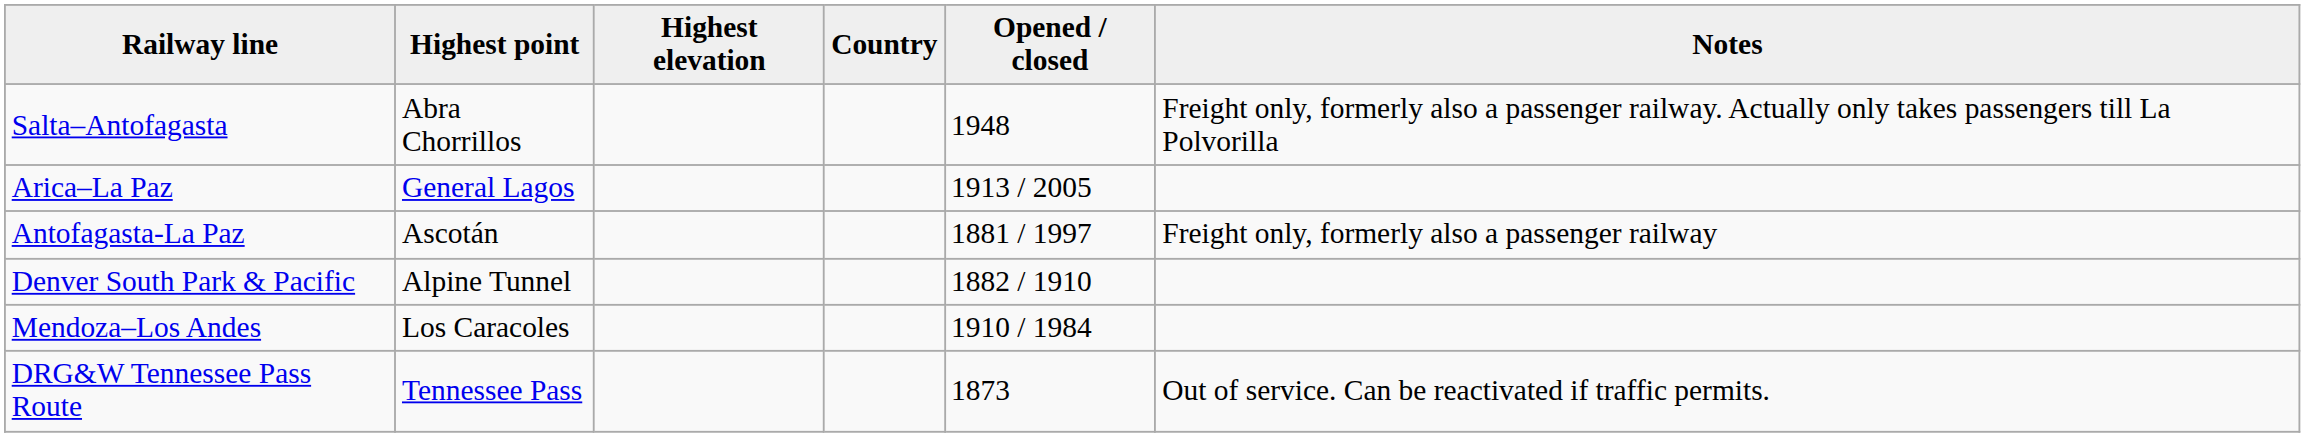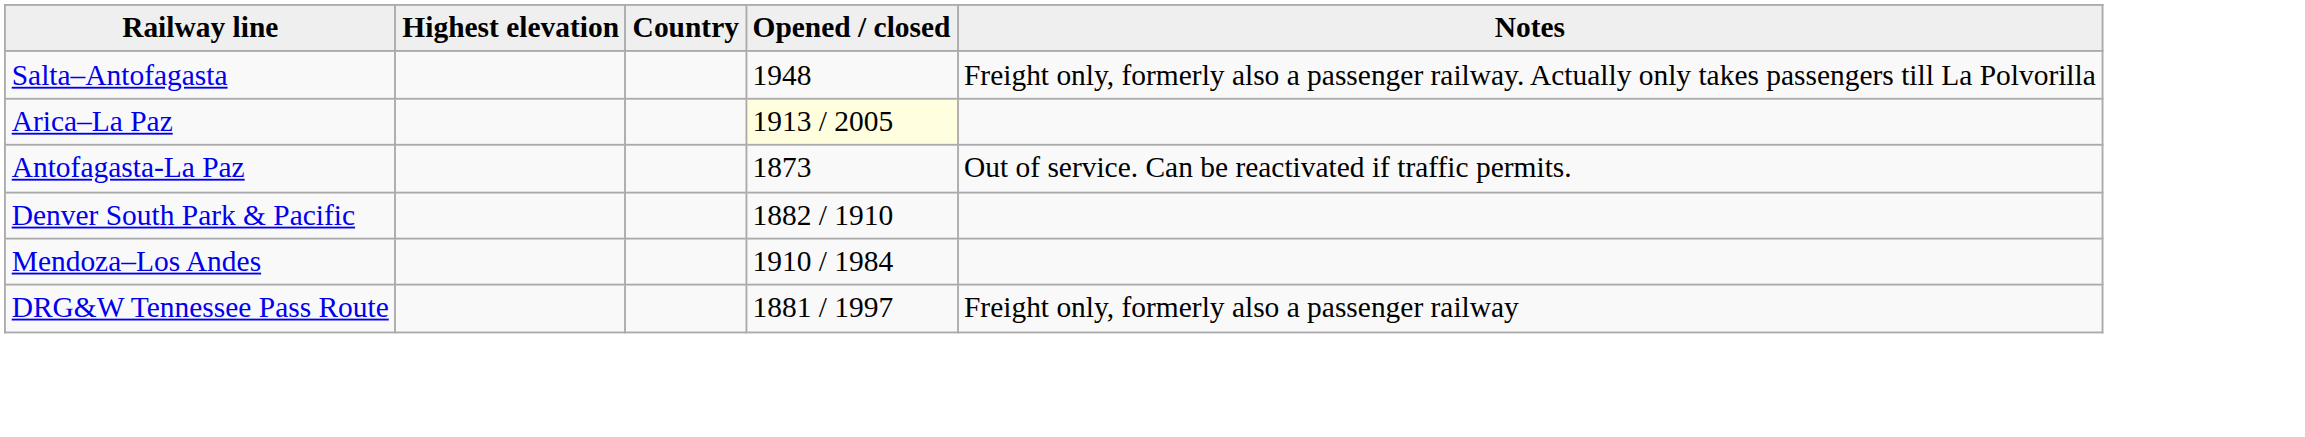- column: Highest point | Abra Chorrillos | General Lagos | Ascotán | Alpine Tunnel | Los Caracoles | Tennessee Pass
Arica–La Paz | Opened / closed: no background -> lightyellow background
Antofagasta-La Paz | Opened / closed: 1881 / 1997 -> 1873
Antofagasta-La Paz | Notes: Freight only, formerly also a passenger railway -> Out of service. Can be reactivated if traffic permits.
DRG&W Tennessee Pass Route | Opened / closed: 1873 -> 1881 / 1997
DRG&W Tennessee Pass Route | Notes: Out of service. Can be reactivated if traffic permits. -> Freight only, formerly also a passenger railway
